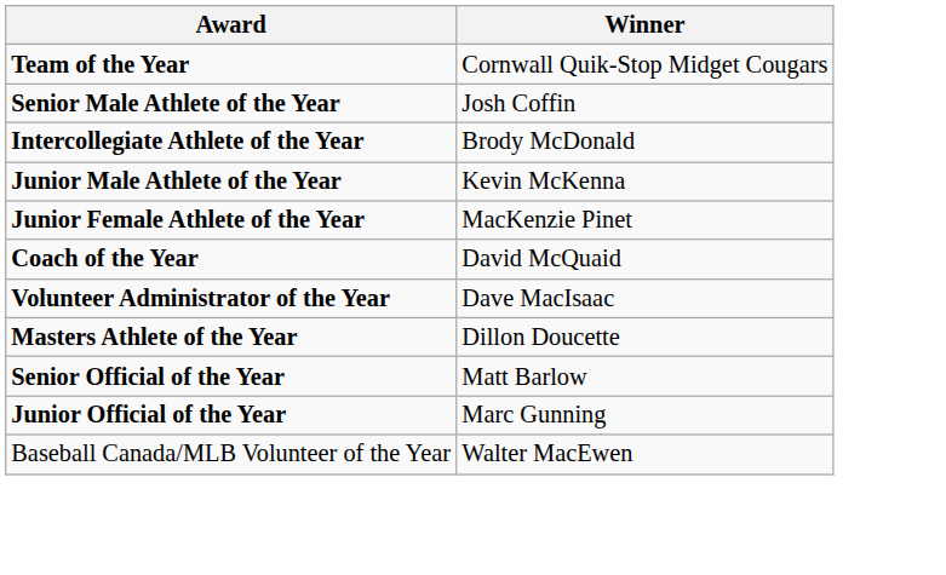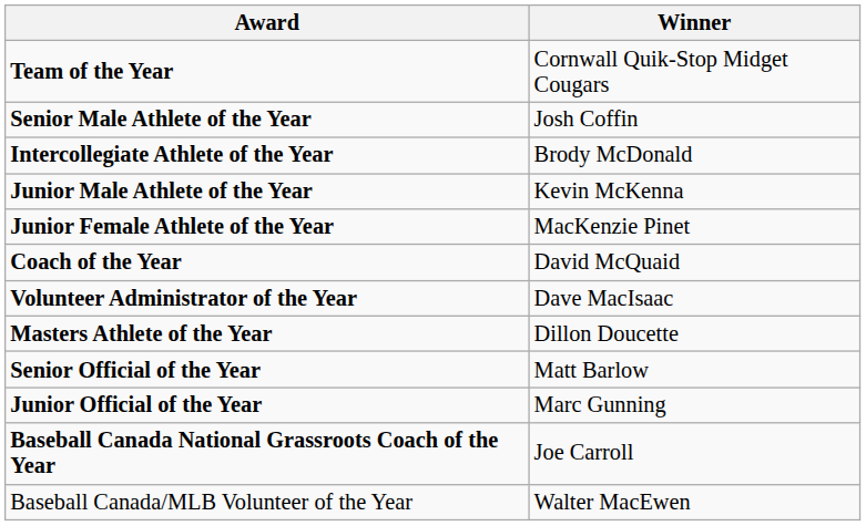+ row: Baseball Canada National Grassroots Coach of the Year | Joe Carroll
